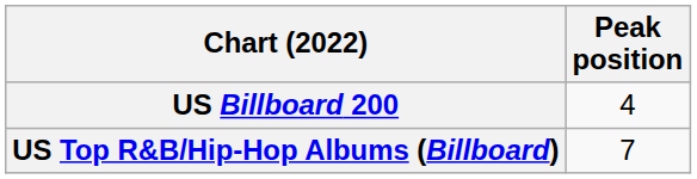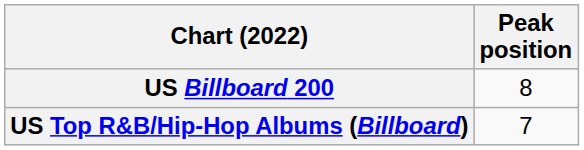US Billboard 200 | Peak position: 4 -> 8
